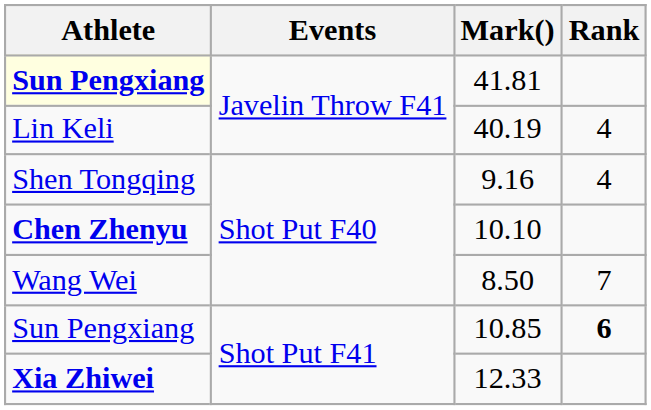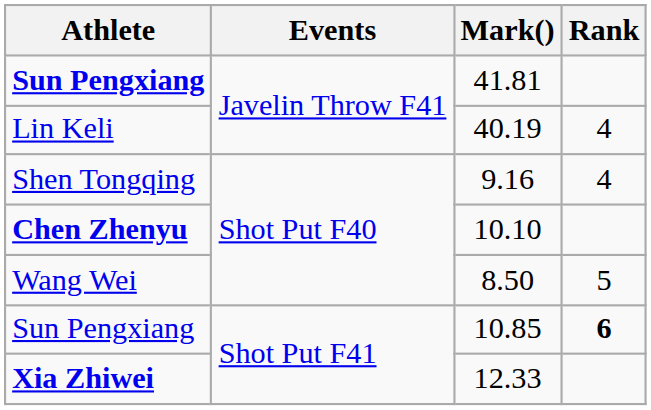41.81 | Athlete: lightyellow background -> no background
8.50 | Rank: 7 -> 5
